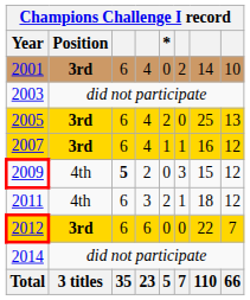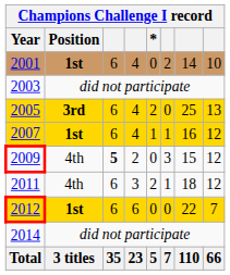2001 | Position: 3rd -> 1st
2007 | Position: 3rd -> 1st
2012 | Position: 3rd -> 1st
